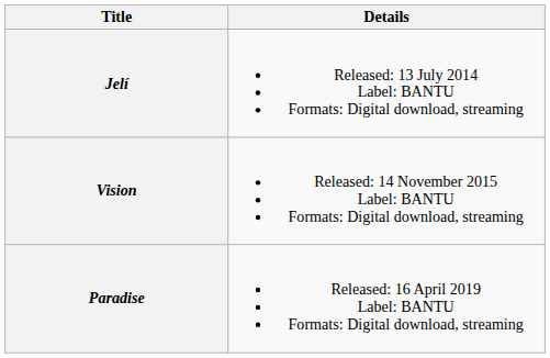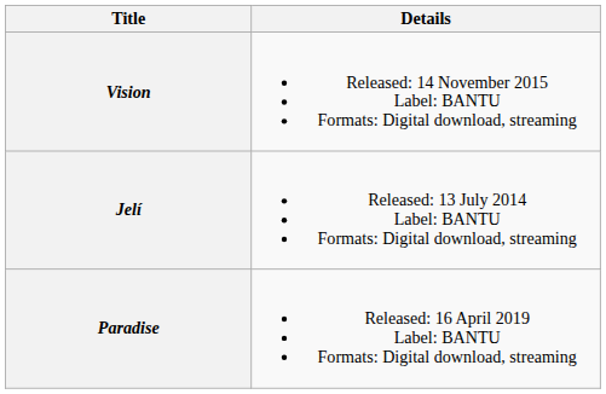rows swapped: Jelí <-> Vision
